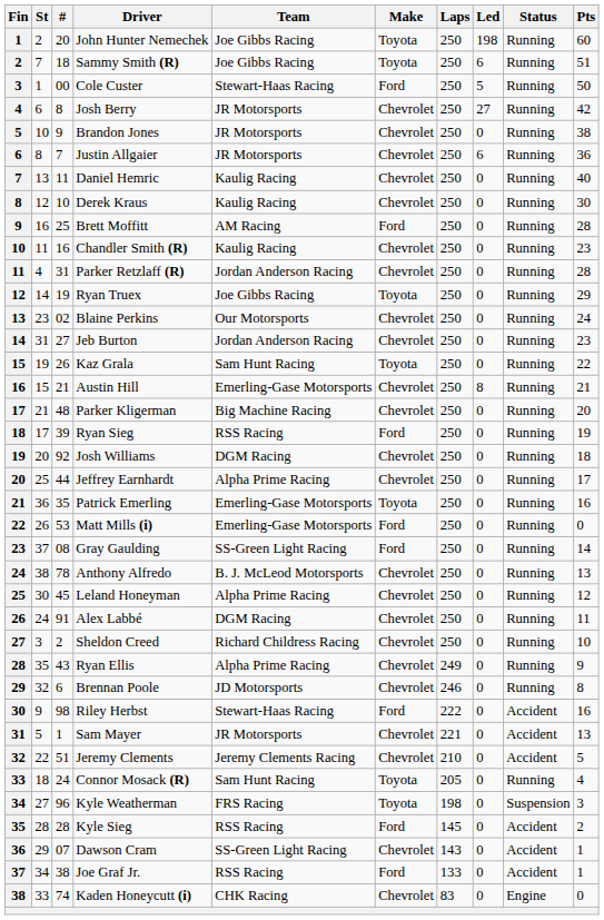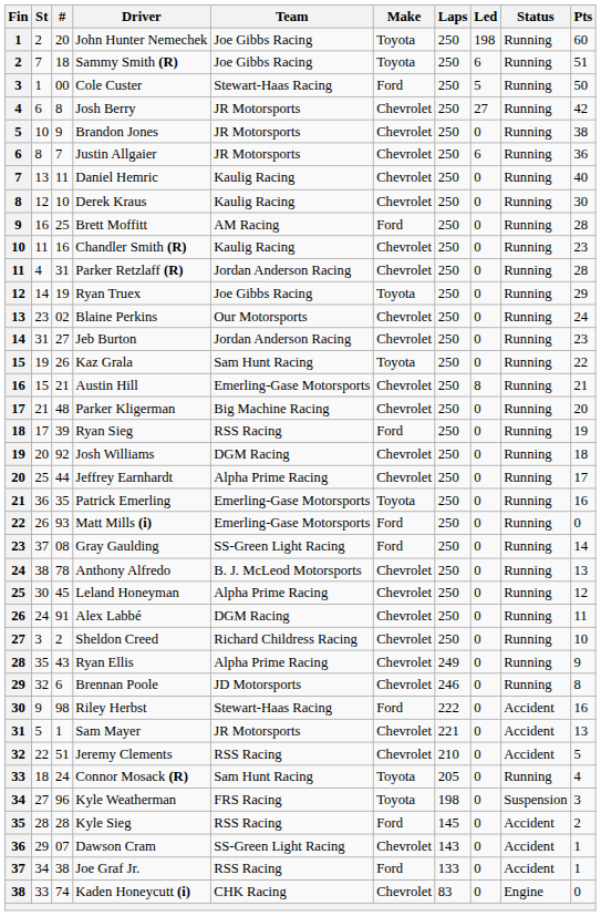Matt Mills (i) | #: 53 -> 93
Jeremy Clements | Team: Jeremy Clements Racing -> RSS Racing
